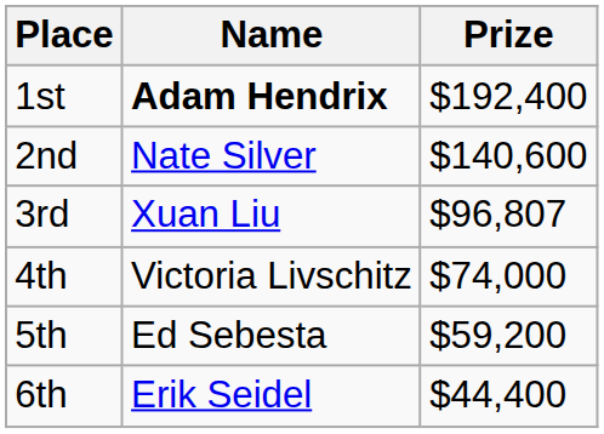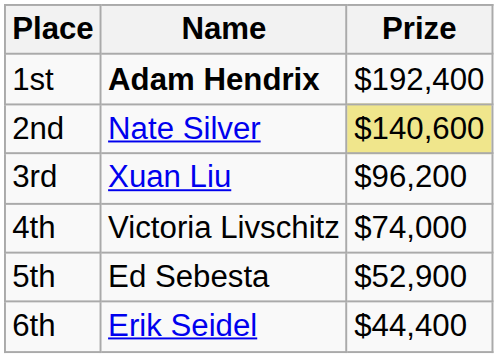2nd | Prize: no background -> khaki background
3rd | Prize: $96,807 -> $96,200
5th | Prize: $59,200 -> $52,900
